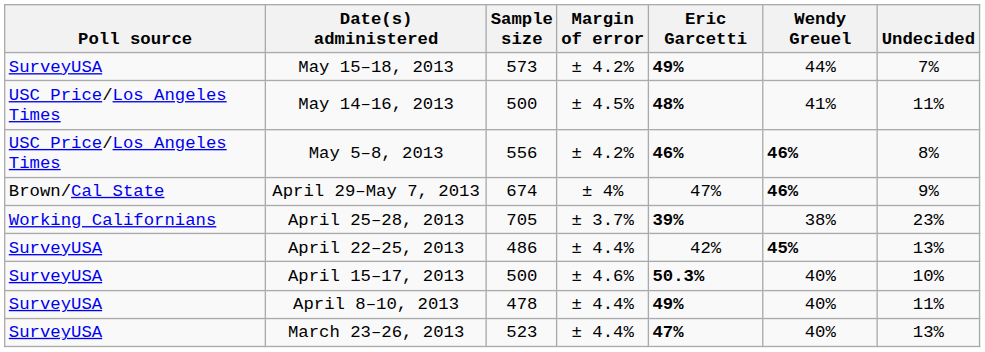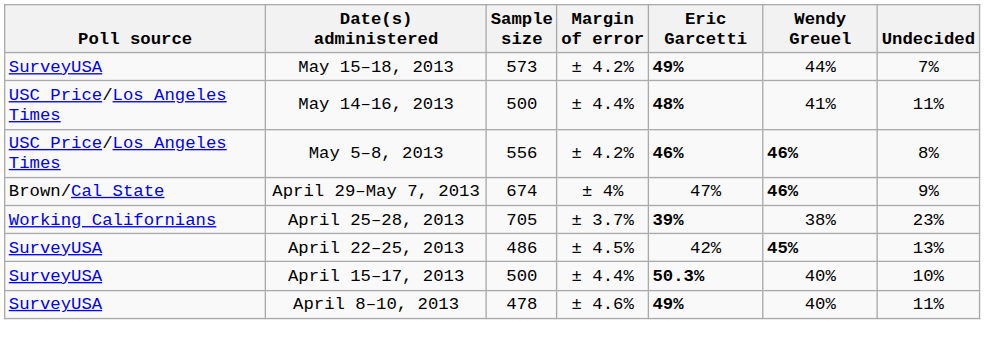May 14–16, 2013 | Margin of error: ± 4.5% -> ± 4.4%
April 22–25, 2013 | Margin of error: ± 4.4% -> ± 4.5%
April 15–17, 2013 | Margin of error: ± 4.6% -> ± 4.4%
April 8–10, 2013 | Margin of error: ± 4.4% -> ± 4.6%
- row: SurveyUSA | March 23–26, 2013 | 523 | ± 4.4% | 47% | 40% | 13%
